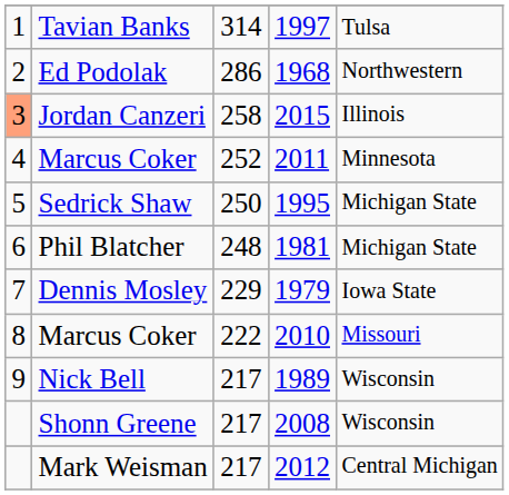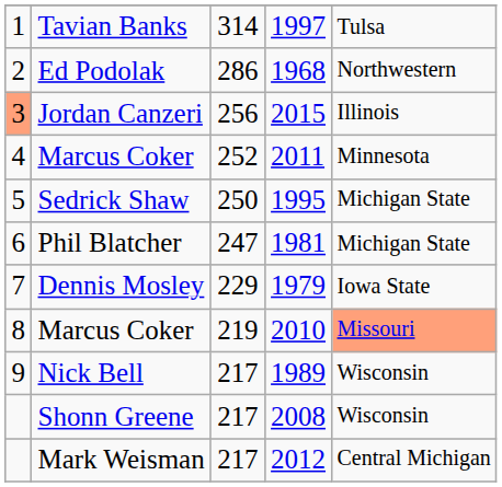Jordan Canzeri | column 3: 258 -> 256
Phil Blatcher | column 3: 248 -> 247
Marcus Coker / 2010 | column 3: 222 -> 219
Marcus Coker / 2010 | column 5: no background -> lightsalmon background
